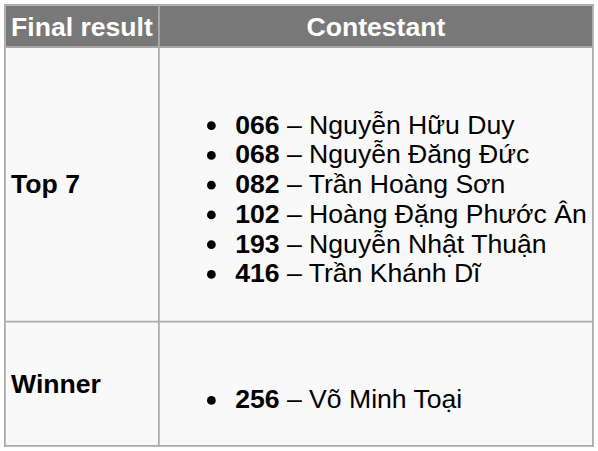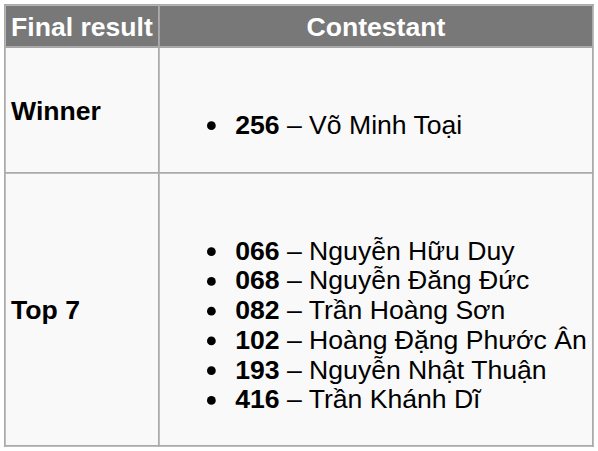rows swapped: Winner <-> Top 7
